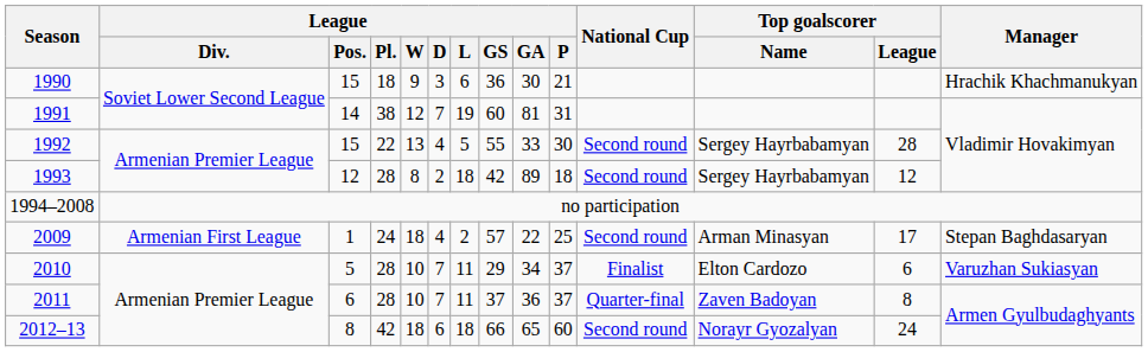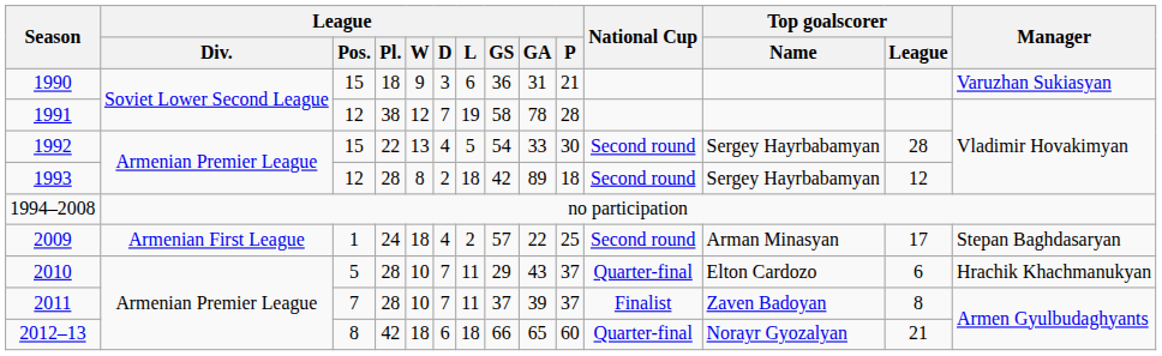1990 | League / GA: 30 -> 31
1990 | Manager: Hrachik Khachmanukyan -> Varuzhan Sukiasyan
1991 | League / Pos.: 14 -> 12
1991 | League / GS: 60 -> 58
1991 | League / GA: 81 -> 78
1991 | League / P: 31 -> 28
1992 | League / GS: 55 -> 54
2010 | League / GA: 34 -> 43
2010 | National Cup: Finalist -> Quarter-final
2010 | Manager: Varuzhan Sukiasyan -> Hrachik Khachmanukyan
2011 | League / Pos.: 6 -> 7
2011 | League / GA: 36 -> 39
2011 | National Cup: Quarter-final -> Finalist
2012–13 | National Cup: Second round -> Quarter-final
2012–13 | Top goalscorer / League: 24 -> 21
